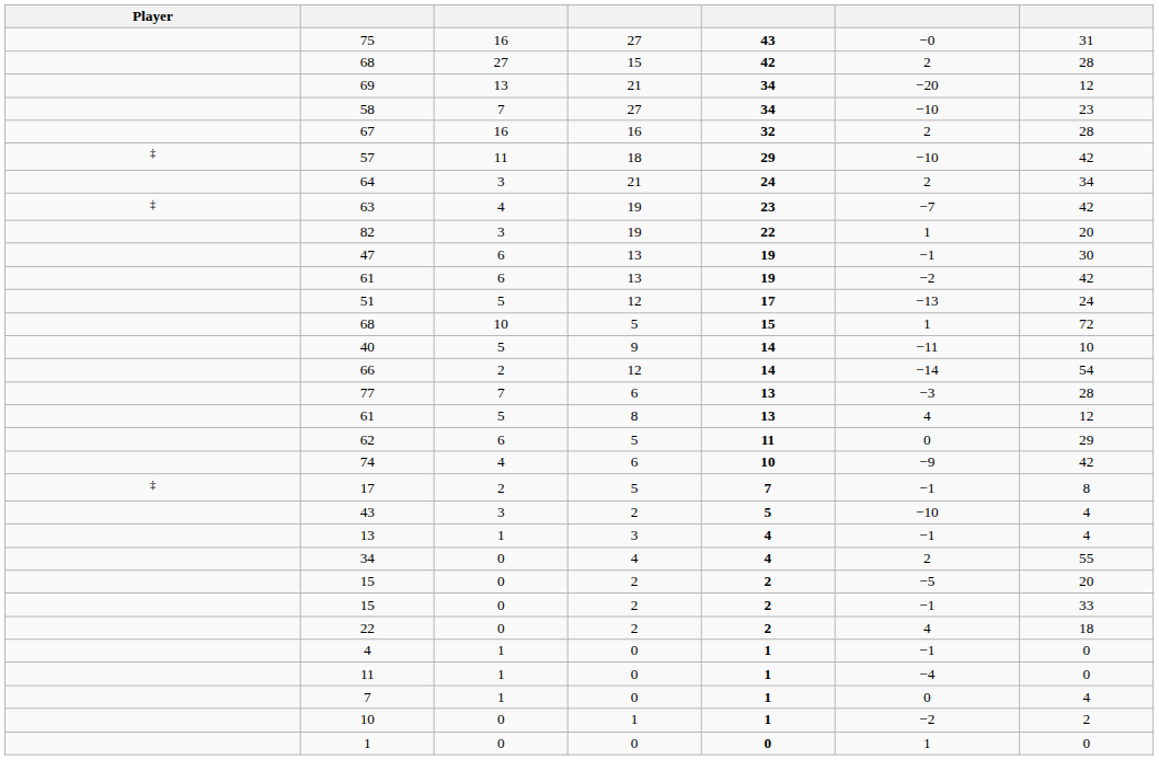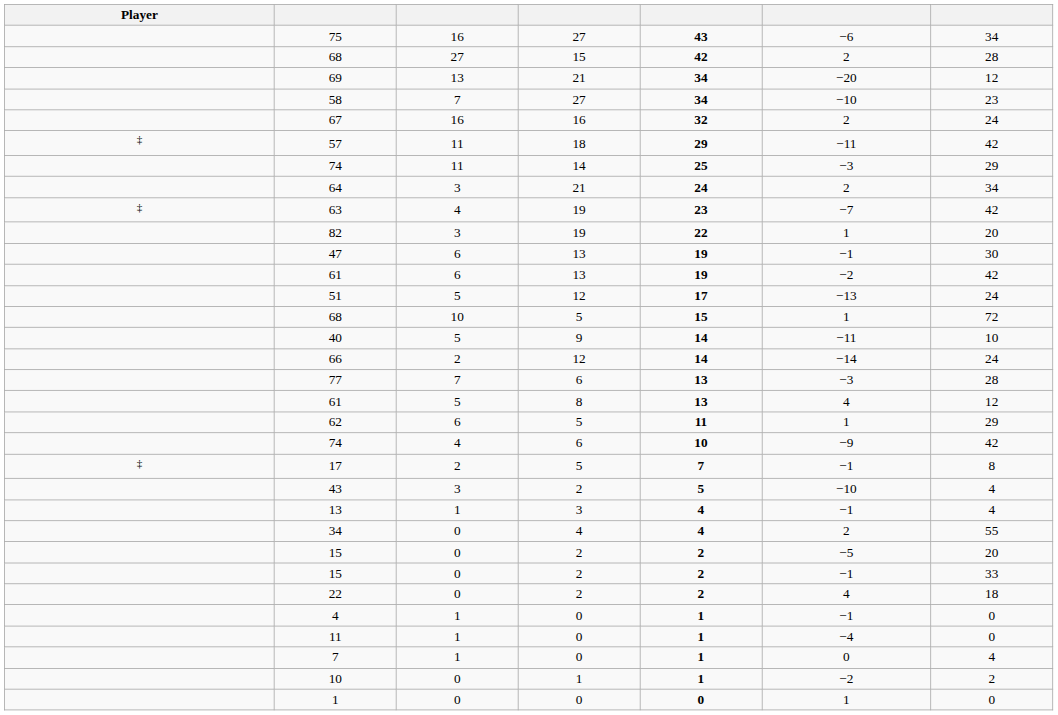75 | column 6: −0 -> −6
75 | column 7: 31 -> 34
67 | column 7: 28 -> 24
57 | column 6: −10 -> −11
+ row: 74 | 11 | 14 | 25 | −3 | 29
66 | column 7: 54 -> 24
62 | column 6: 0 -> 1
